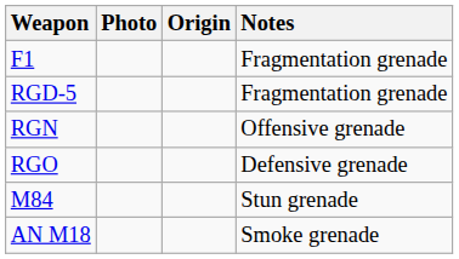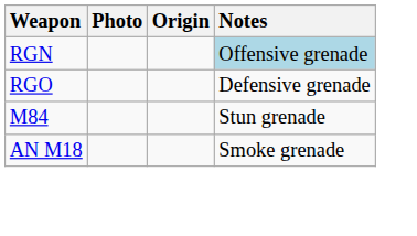- row: F1 | Fragmentation grenade
- row: RGD-5 | Fragmentation grenade
RGN | Notes: no background -> lightblue background
